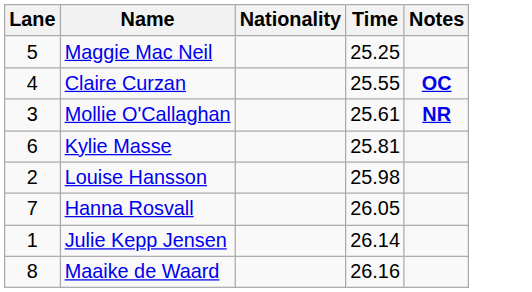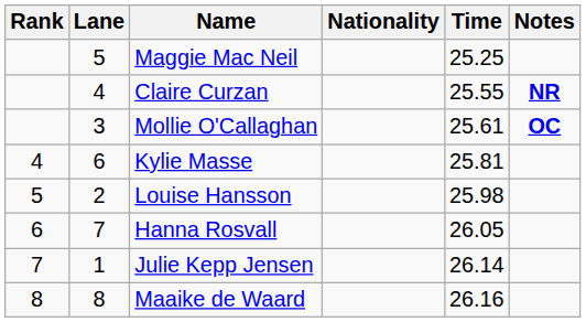+ column: Rank | 4 | 5 | 6 | 7 | 8
Claire Curzan | Notes: OC -> NR
Mollie O'Callaghan | Notes: NR -> OC
